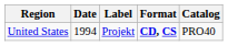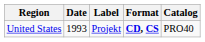United States | Date: 1994 -> 1993
